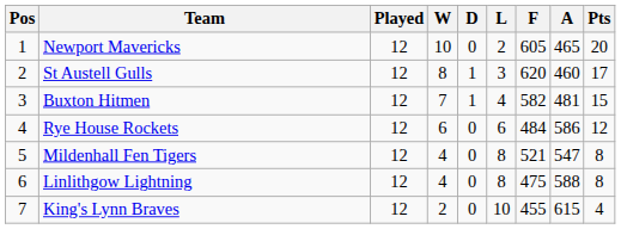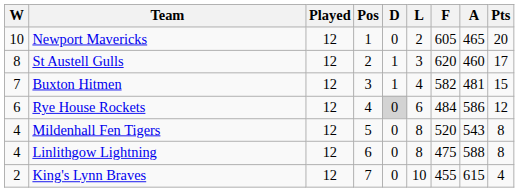columns swapped: Pos <-> W
Rye House Rockets | D: no background -> lightgrey background
Mildenhall Fen Tigers | F: 521 -> 520
Mildenhall Fen Tigers | A: 547 -> 543
